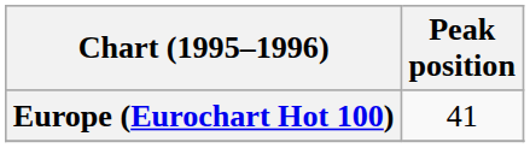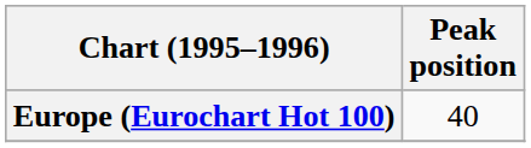Europe (Eurochart Hot 100) | Peak position: 41 -> 40
